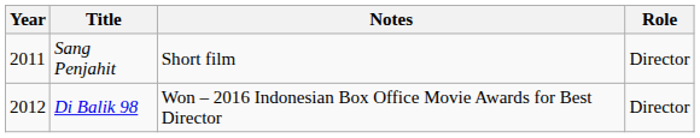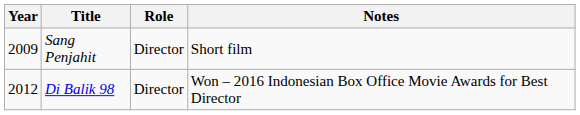columns swapped: Role <-> Notes
Sang Penjahit | Year: 2011 -> 2009
